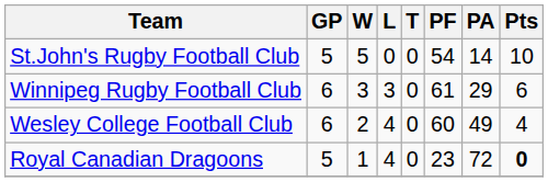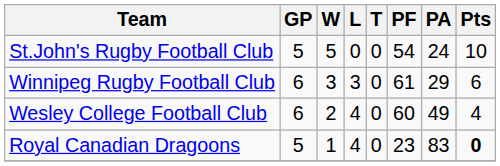St.John's Rugby Football Club | PA: 14 -> 24
Royal Canadian Dragoons | PA: 72 -> 83
